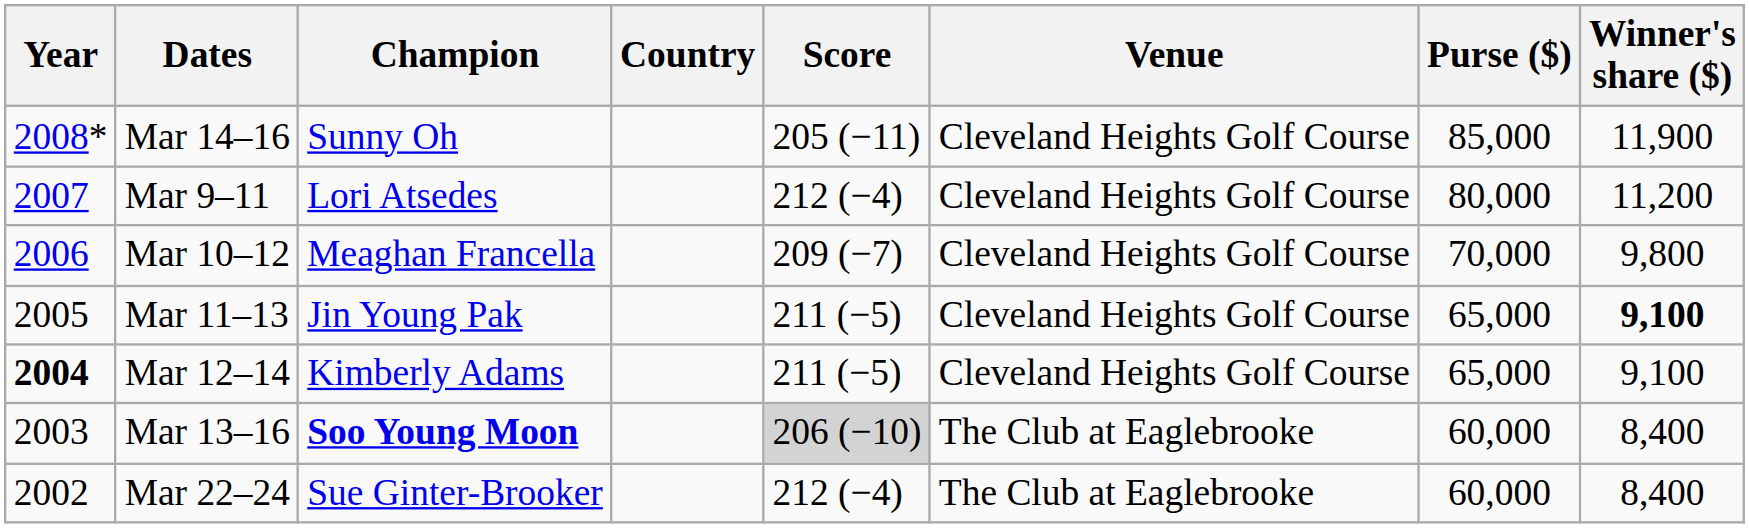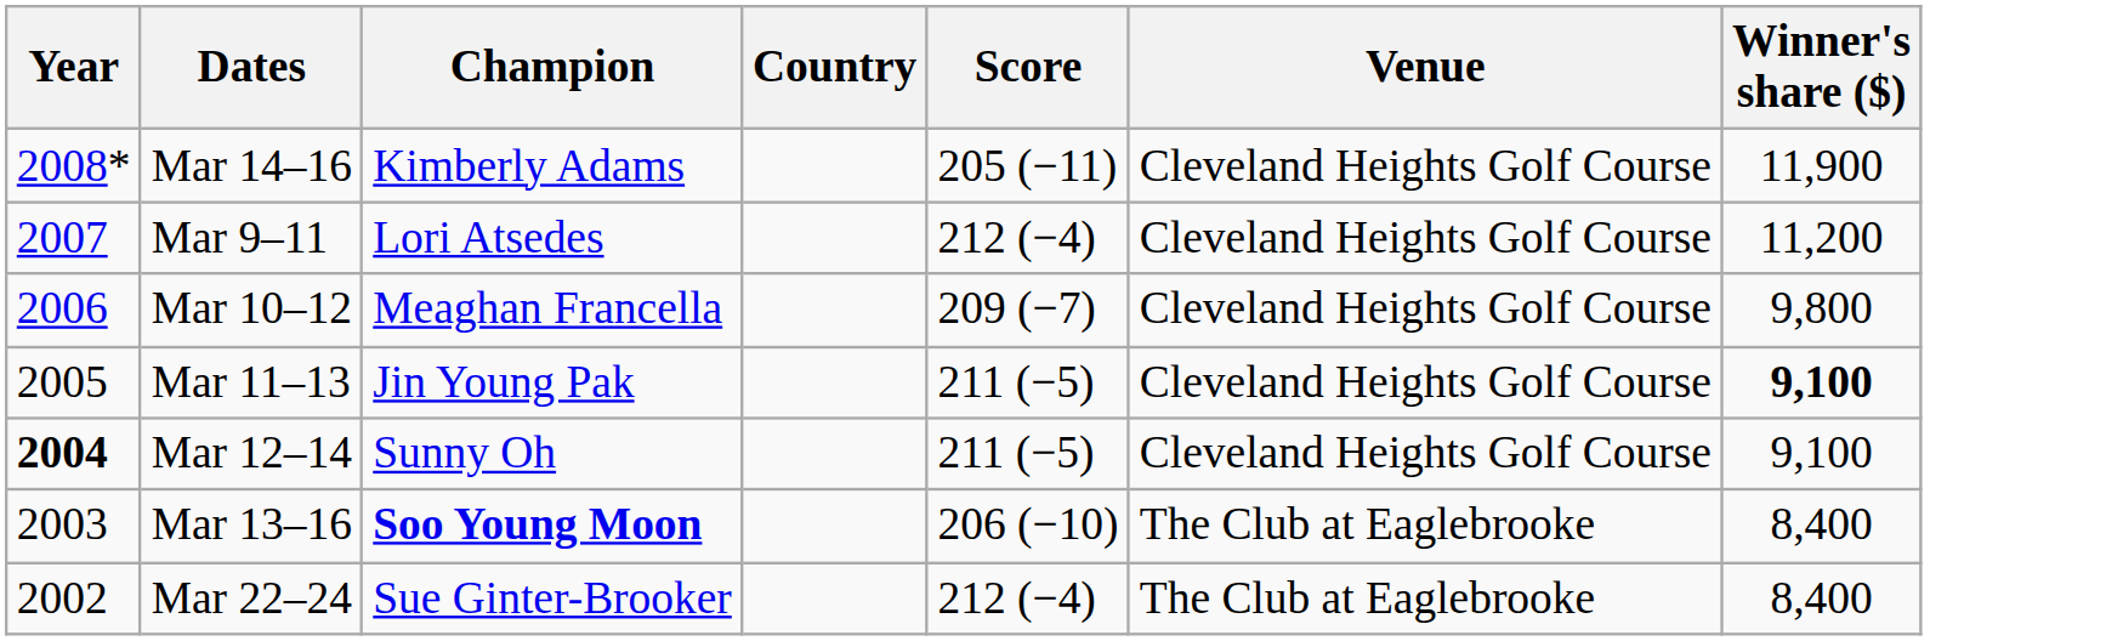- column: Purse ($) | 85,000 | 80,000 | 70,000 | 65,000 | 65,000 | 60,000 | 60,000
Mar 14–16 | Champion: Sunny Oh -> Kimberly Adams
Mar 12–14 | Champion: Kimberly Adams -> Sunny Oh
Mar 13–16 | Score: lightgrey background -> no background
